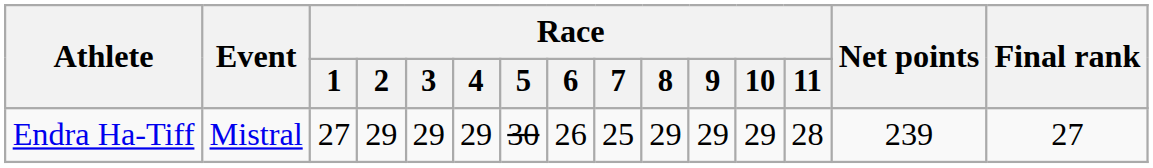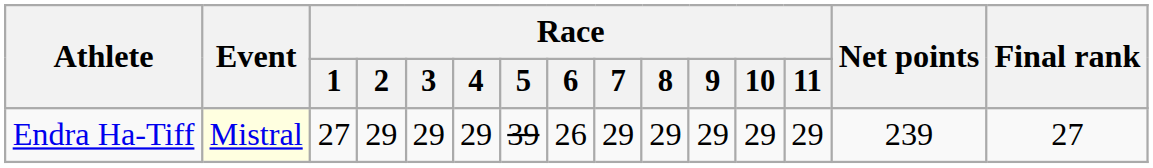Endra Ha-Tiff | Event: no background -> lightyellow background
Endra Ha-Tiff | Race / 5: 30 -> 39
Endra Ha-Tiff | Race / 7: 25 -> 29
Endra Ha-Tiff | Race / 11: 28 -> 29
